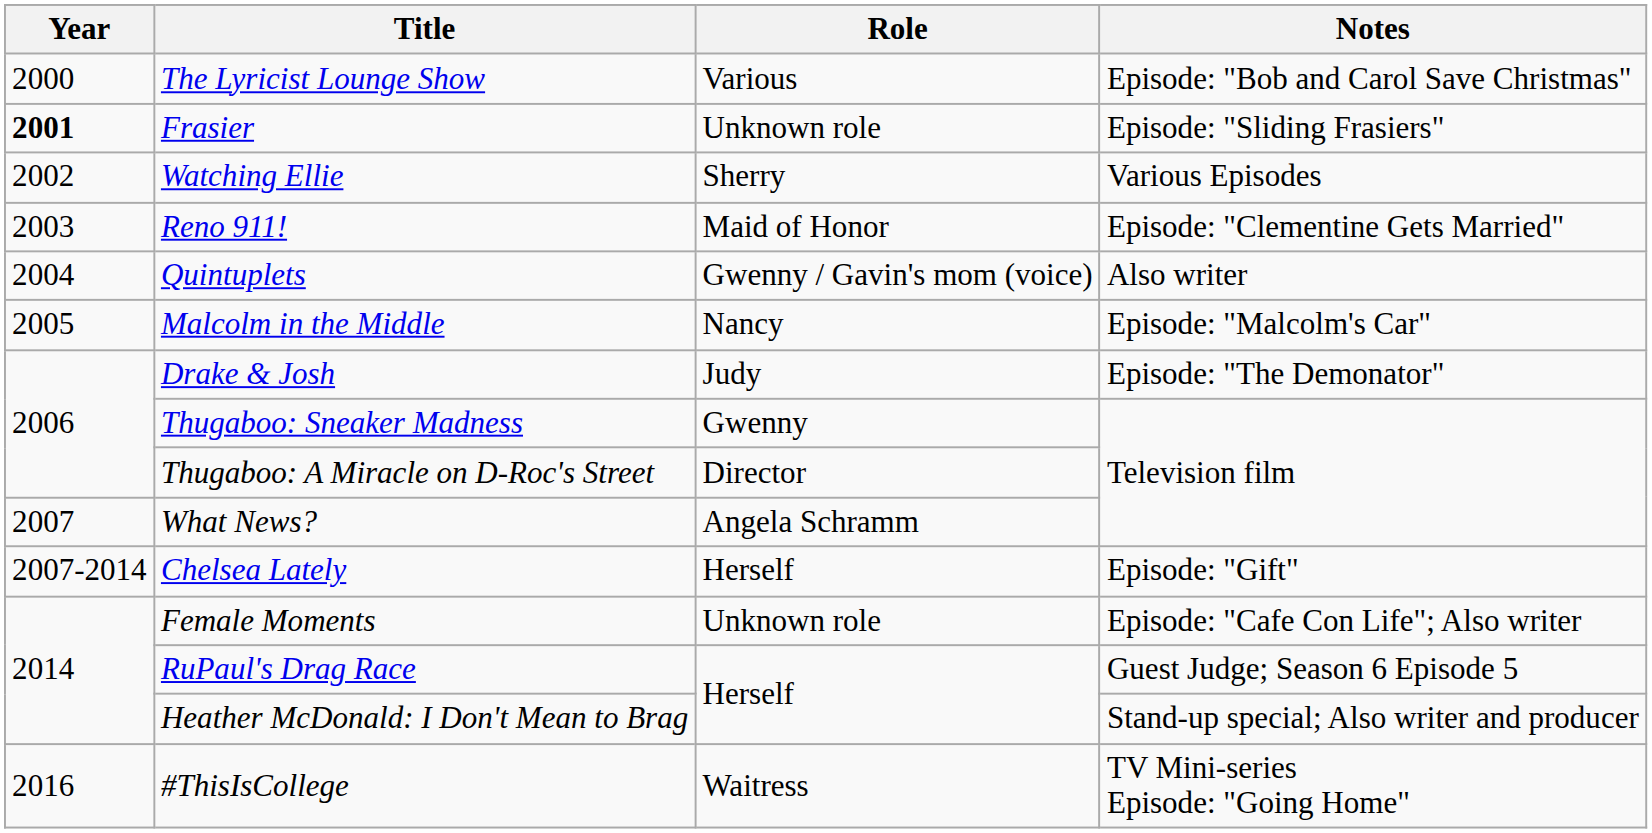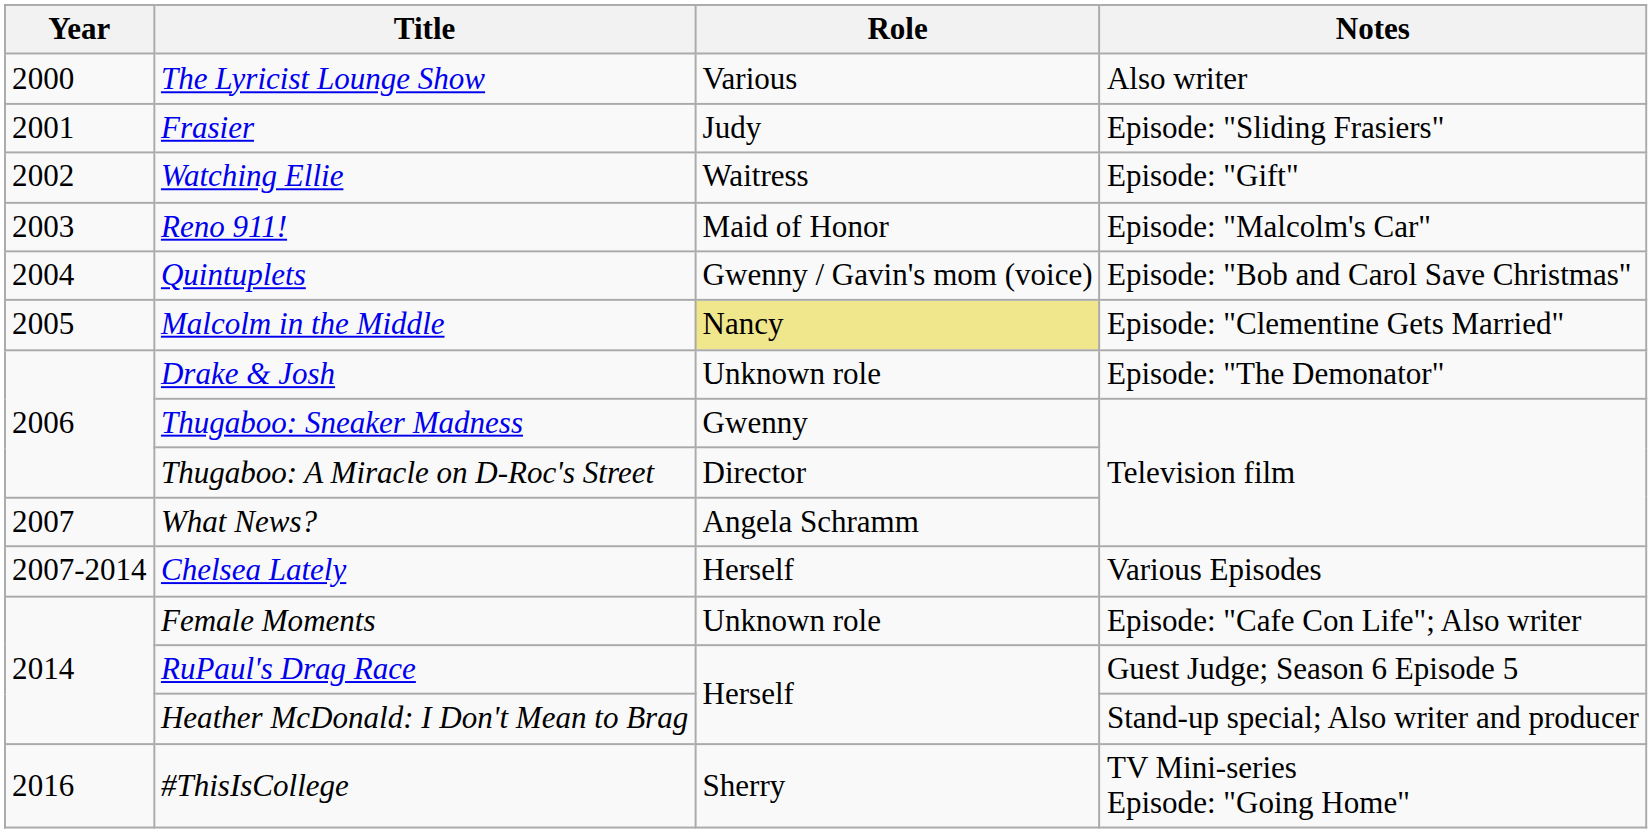The Lyricist Lounge Show | Notes: Episode: "Bob and Carol Save Christmas" -> Also writer
Frasier | Year: bold -> normal
Frasier | Role: Unknown role -> Judy
Watching Ellie | Role: Sherry -> Waitress
Watching Ellie | Notes: Various Episodes -> Episode: "Gift"
Reno 911! | Notes: Episode: "Clementine Gets Married" -> Episode: "Malcolm's Car"
Quintuplets | Notes: Also writer -> Episode: "Bob and Carol Save Christmas"
Malcolm in the Middle | Role: no background -> khaki background
Malcolm in the Middle | Notes: Episode: "Malcolm's Car" -> Episode: "Clementine Gets Married"
Drake & Josh | Role: Judy -> Unknown role
Chelsea Lately | Notes: Episode: "Gift" -> Various Episodes
#ThisIsCollege | Role: Waitress -> Sherry
